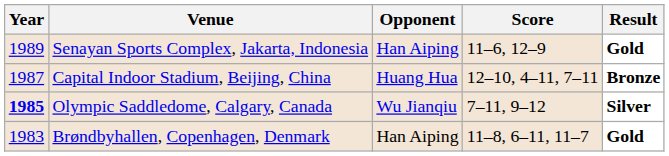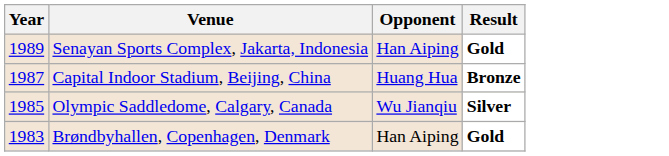- column: Score | 11–6, 12–9 | 12–10, 4–11, 7–11 | 7–11, 9–12 | 11–8, 6–11, 11–7
Olympic Saddledome, Calgary, Canada | Year: bold -> normal
